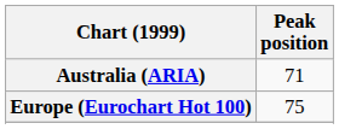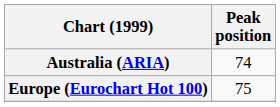Australia (ARIA) | Peak position: 71 -> 74
